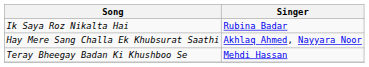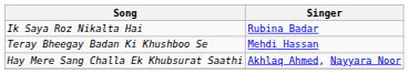rows swapped: Teray Bheegay Badan Ki Khushboo Se <-> Hay Mere Sang Challa Ek Khubsurat Saathi
